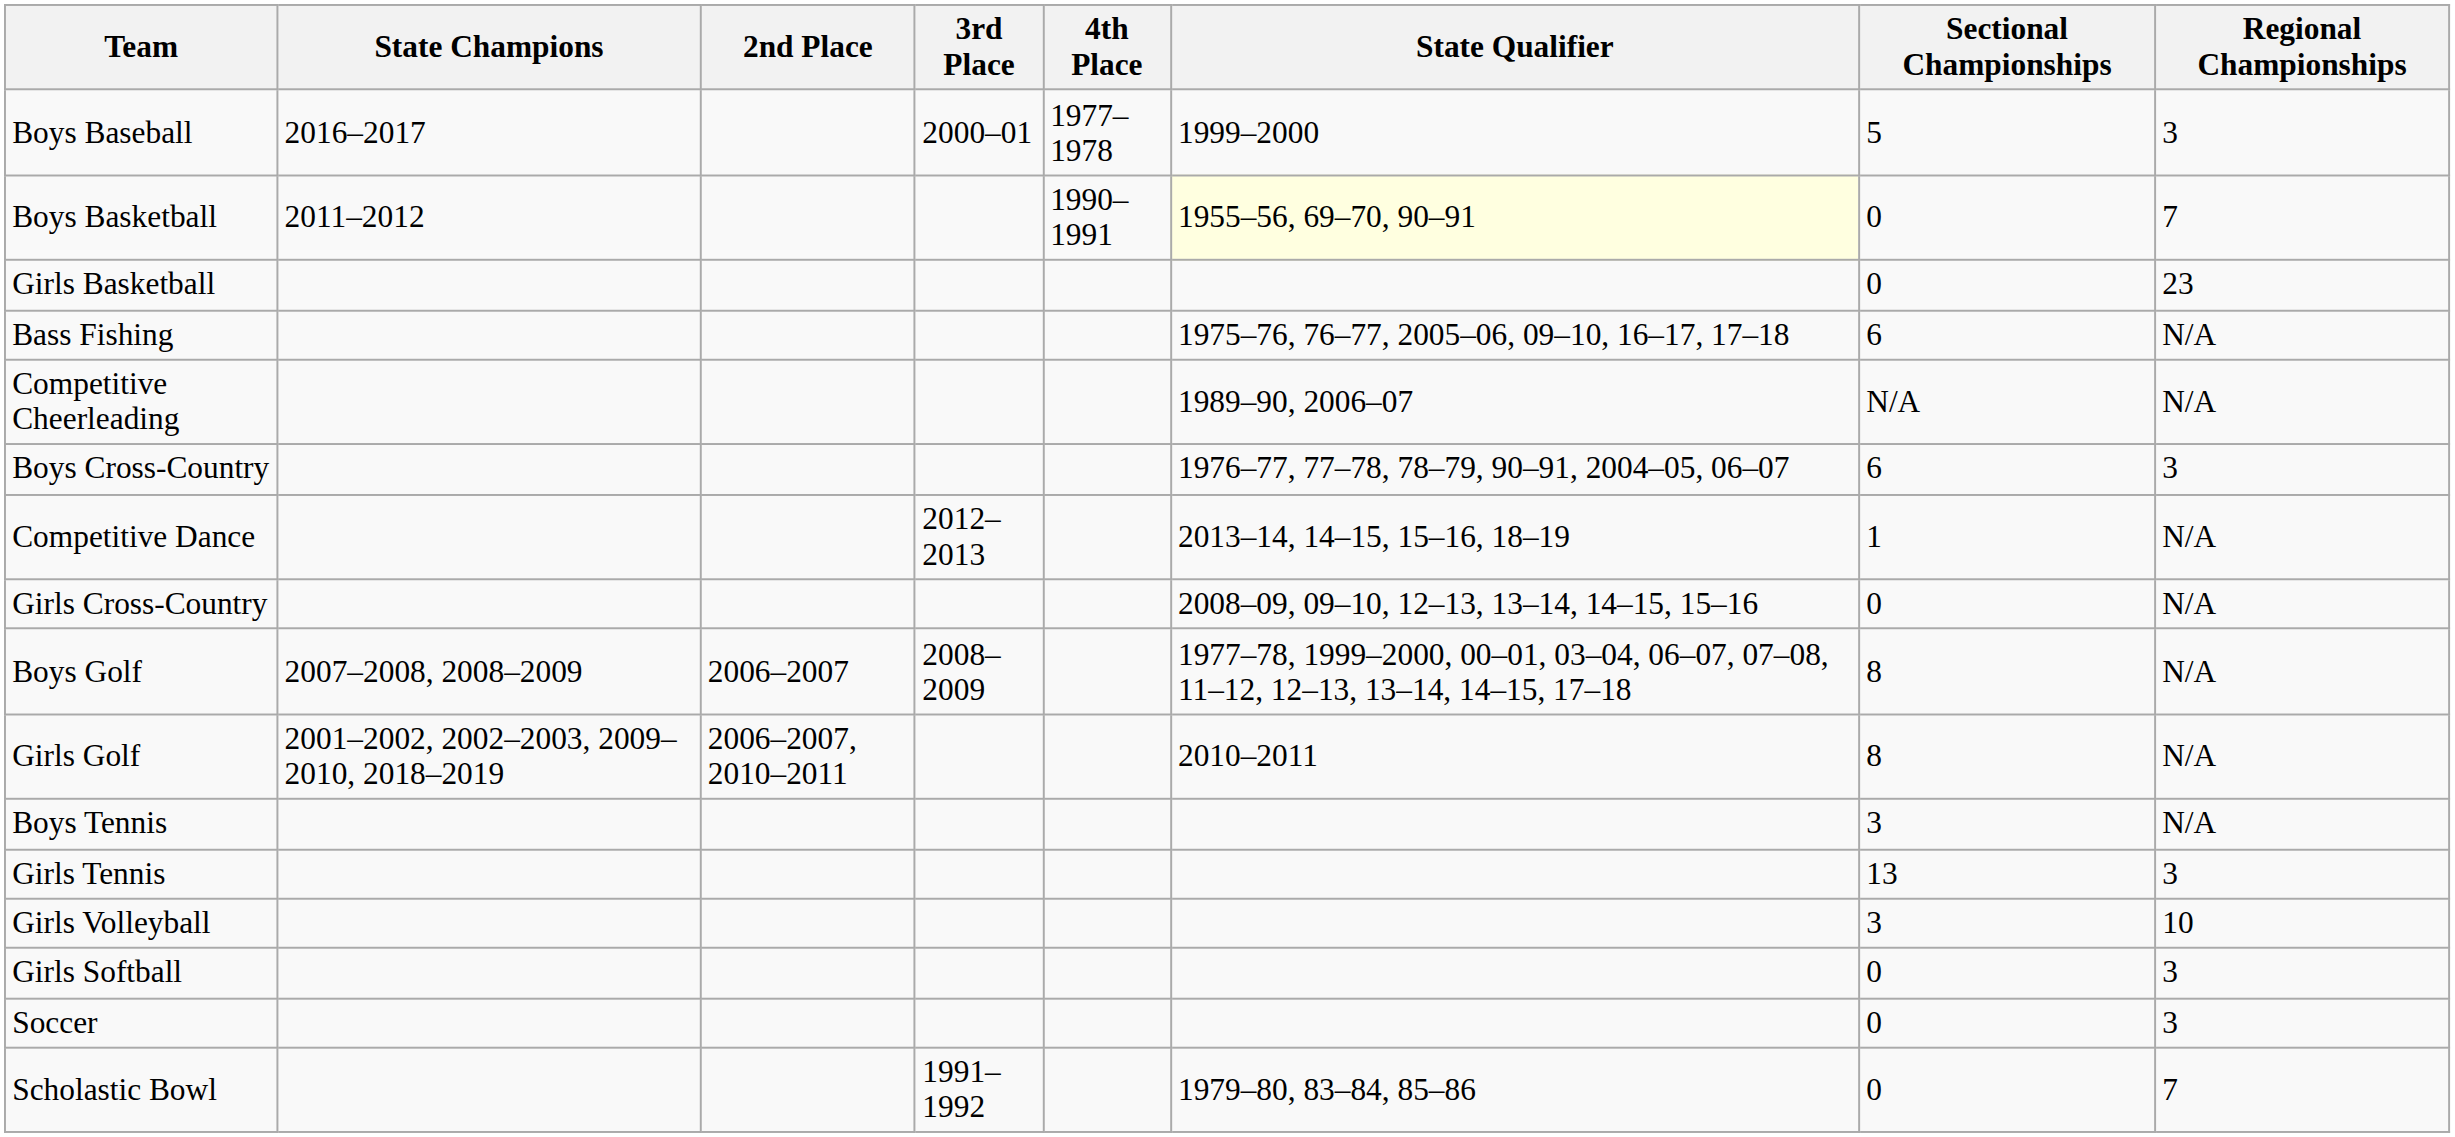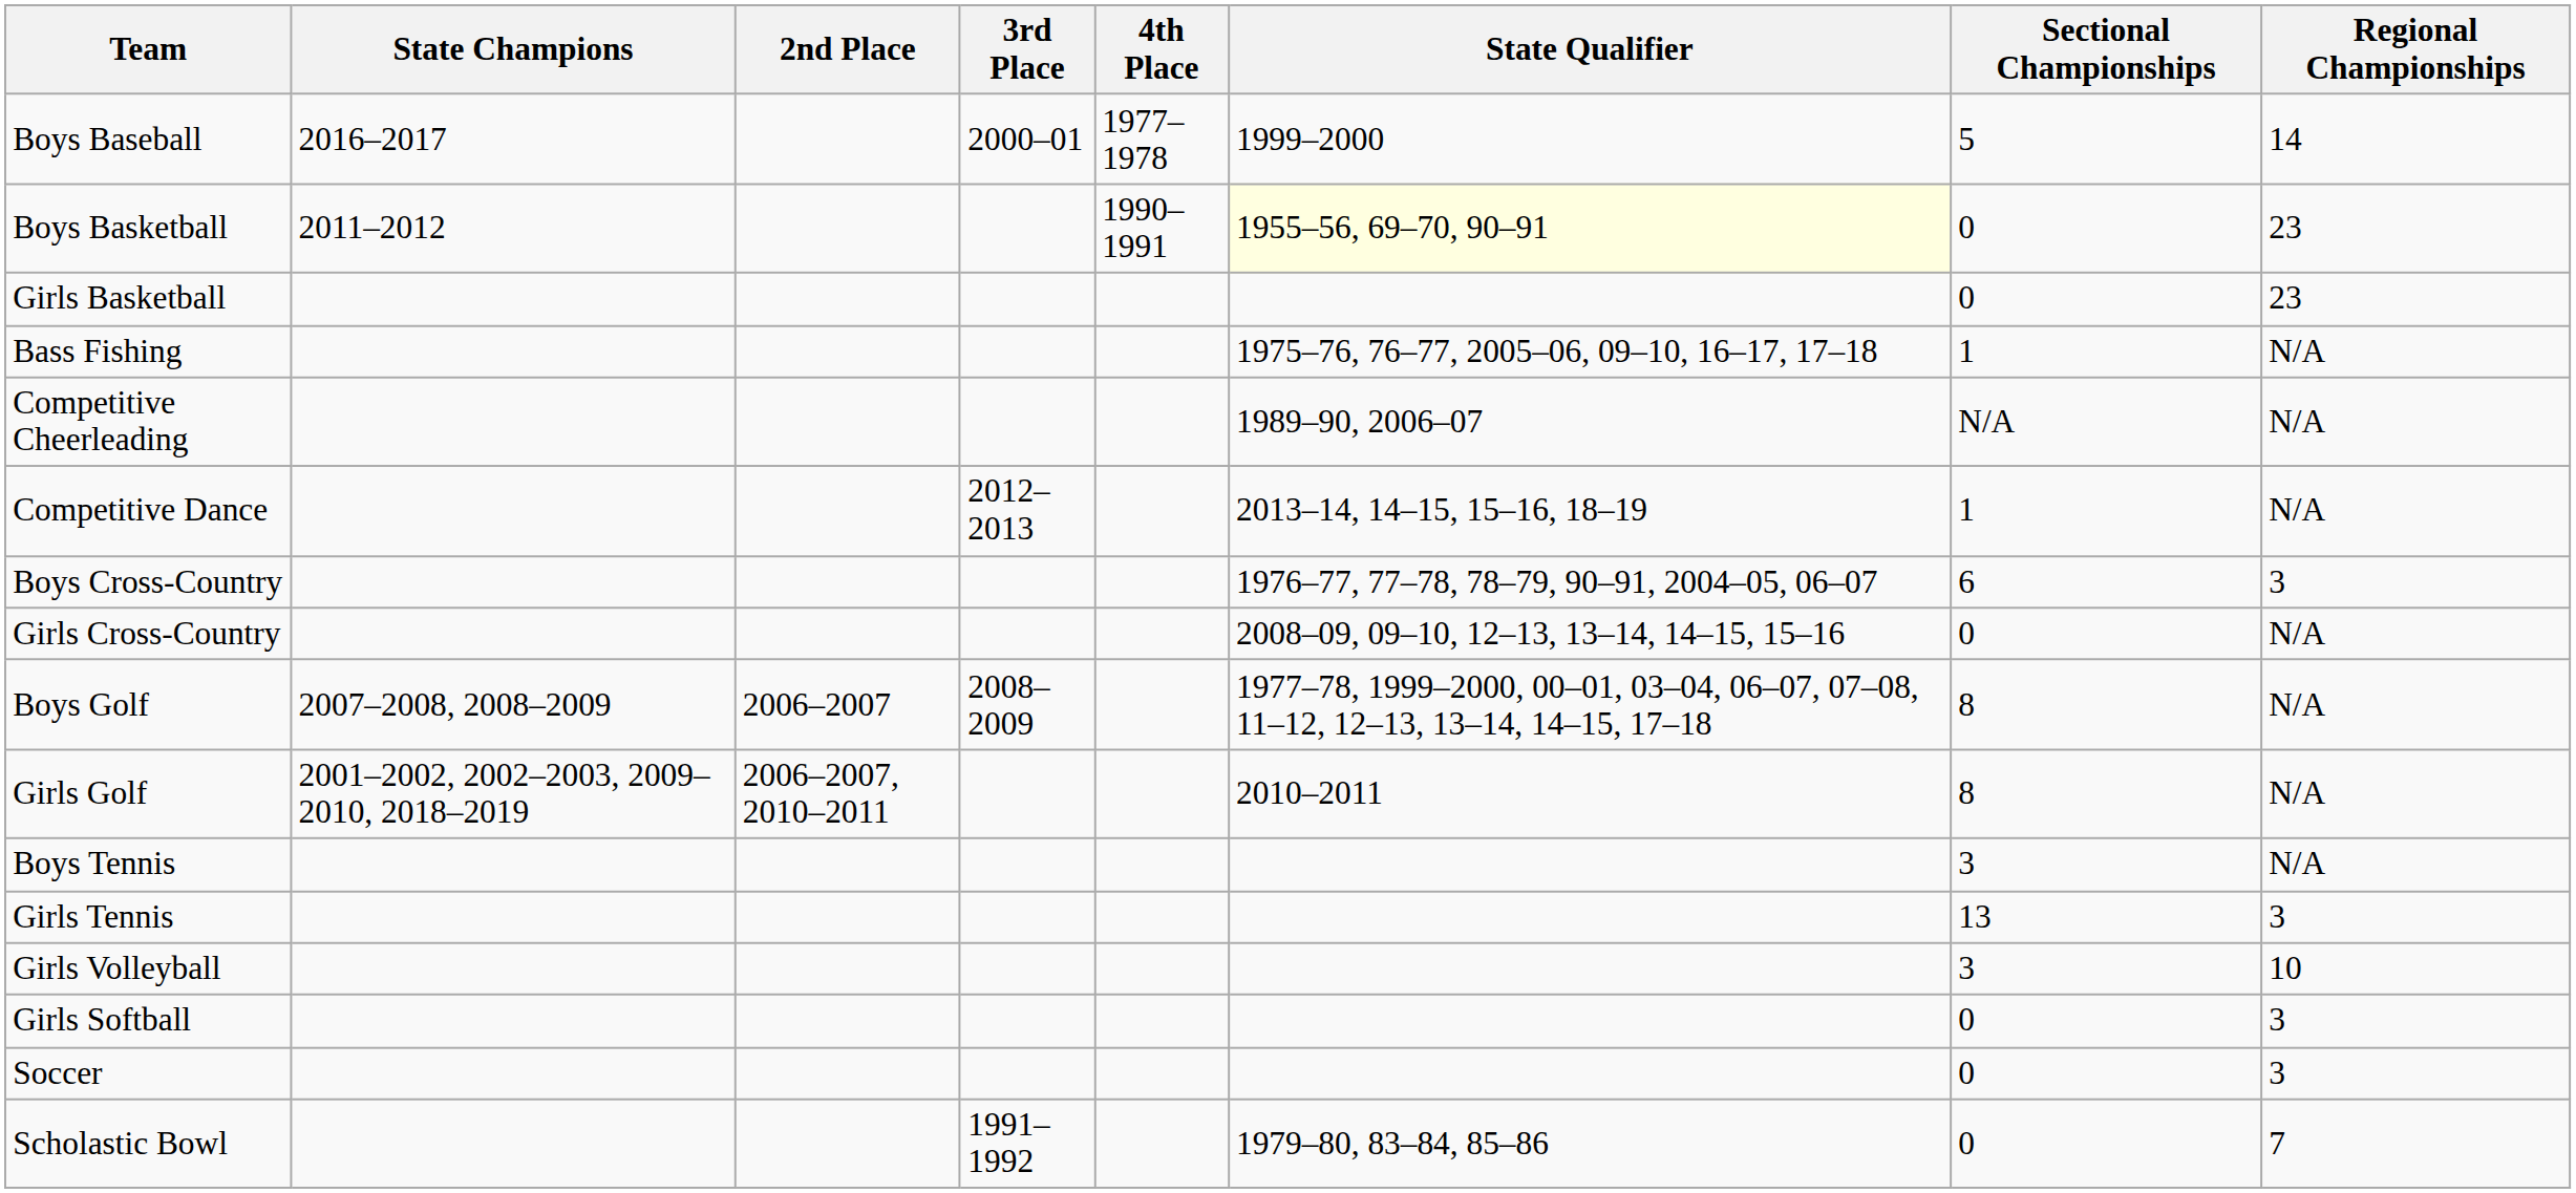Boys Baseball | Regional Championships: 3 -> 14
Boys Basketball | Regional Championships: 7 -> 23
Bass Fishing | Sectional Championships: 6 -> 1
rows swapped: Competitive Dance <-> Boys Cross-Country
